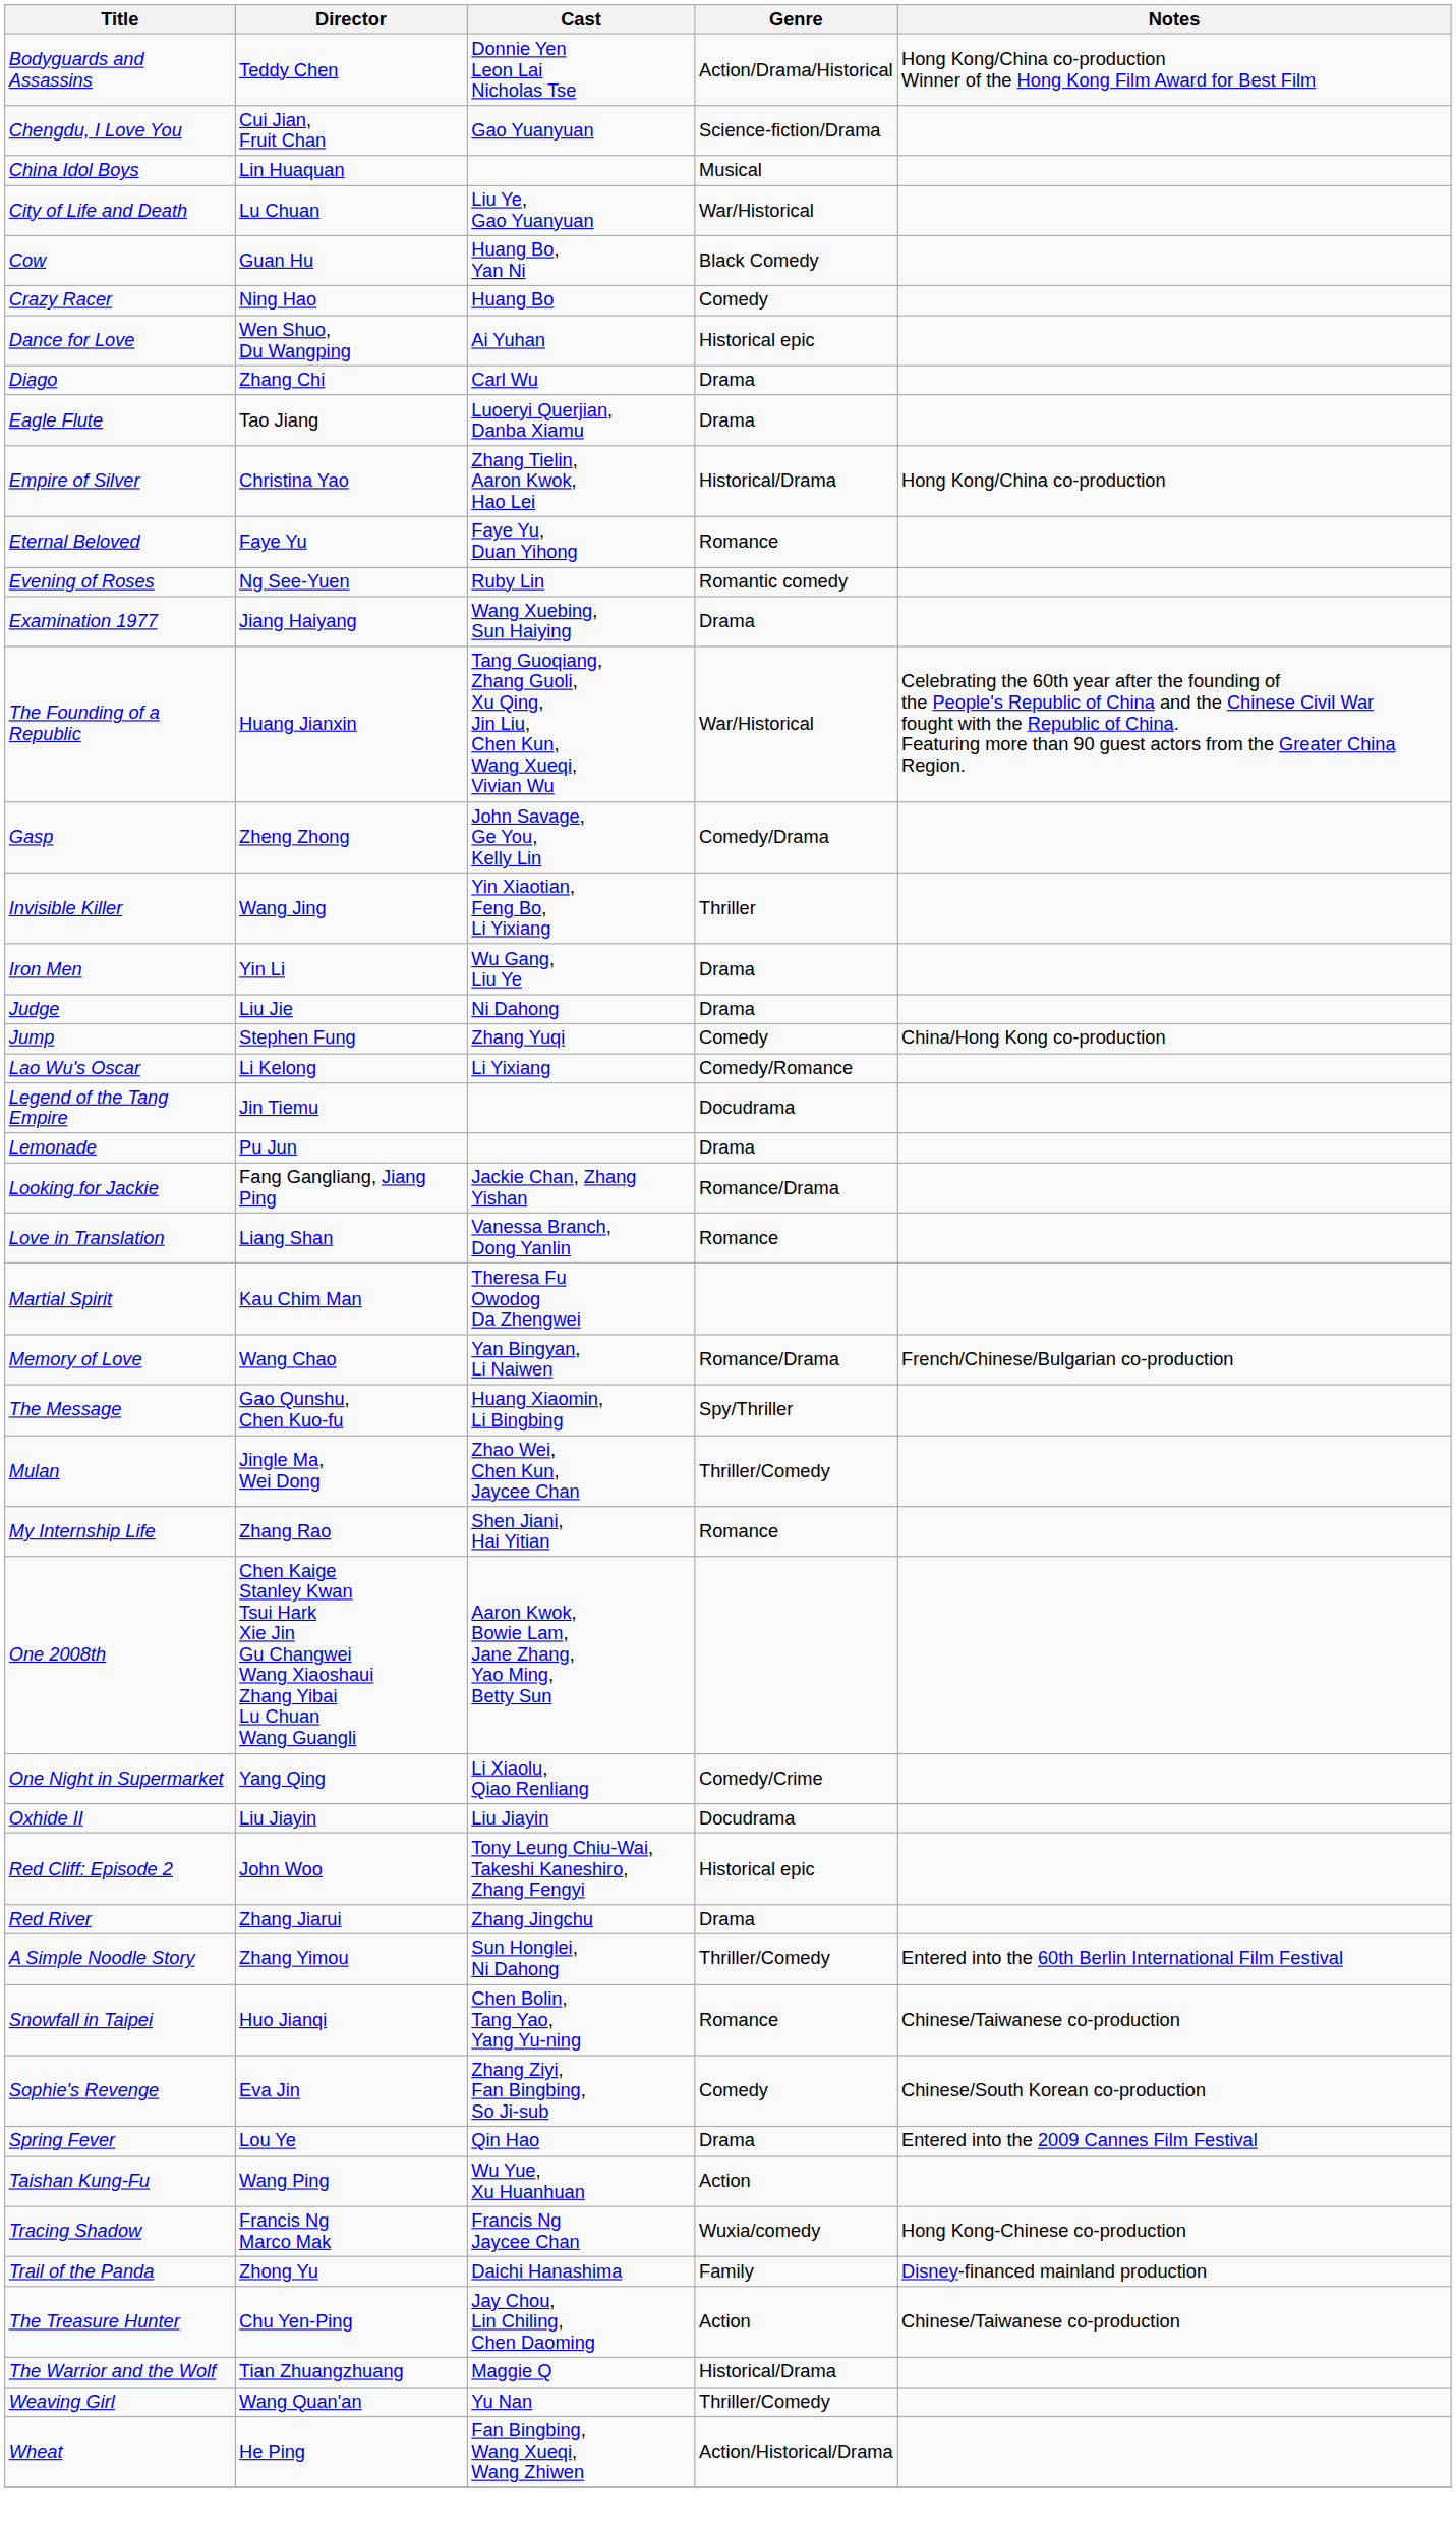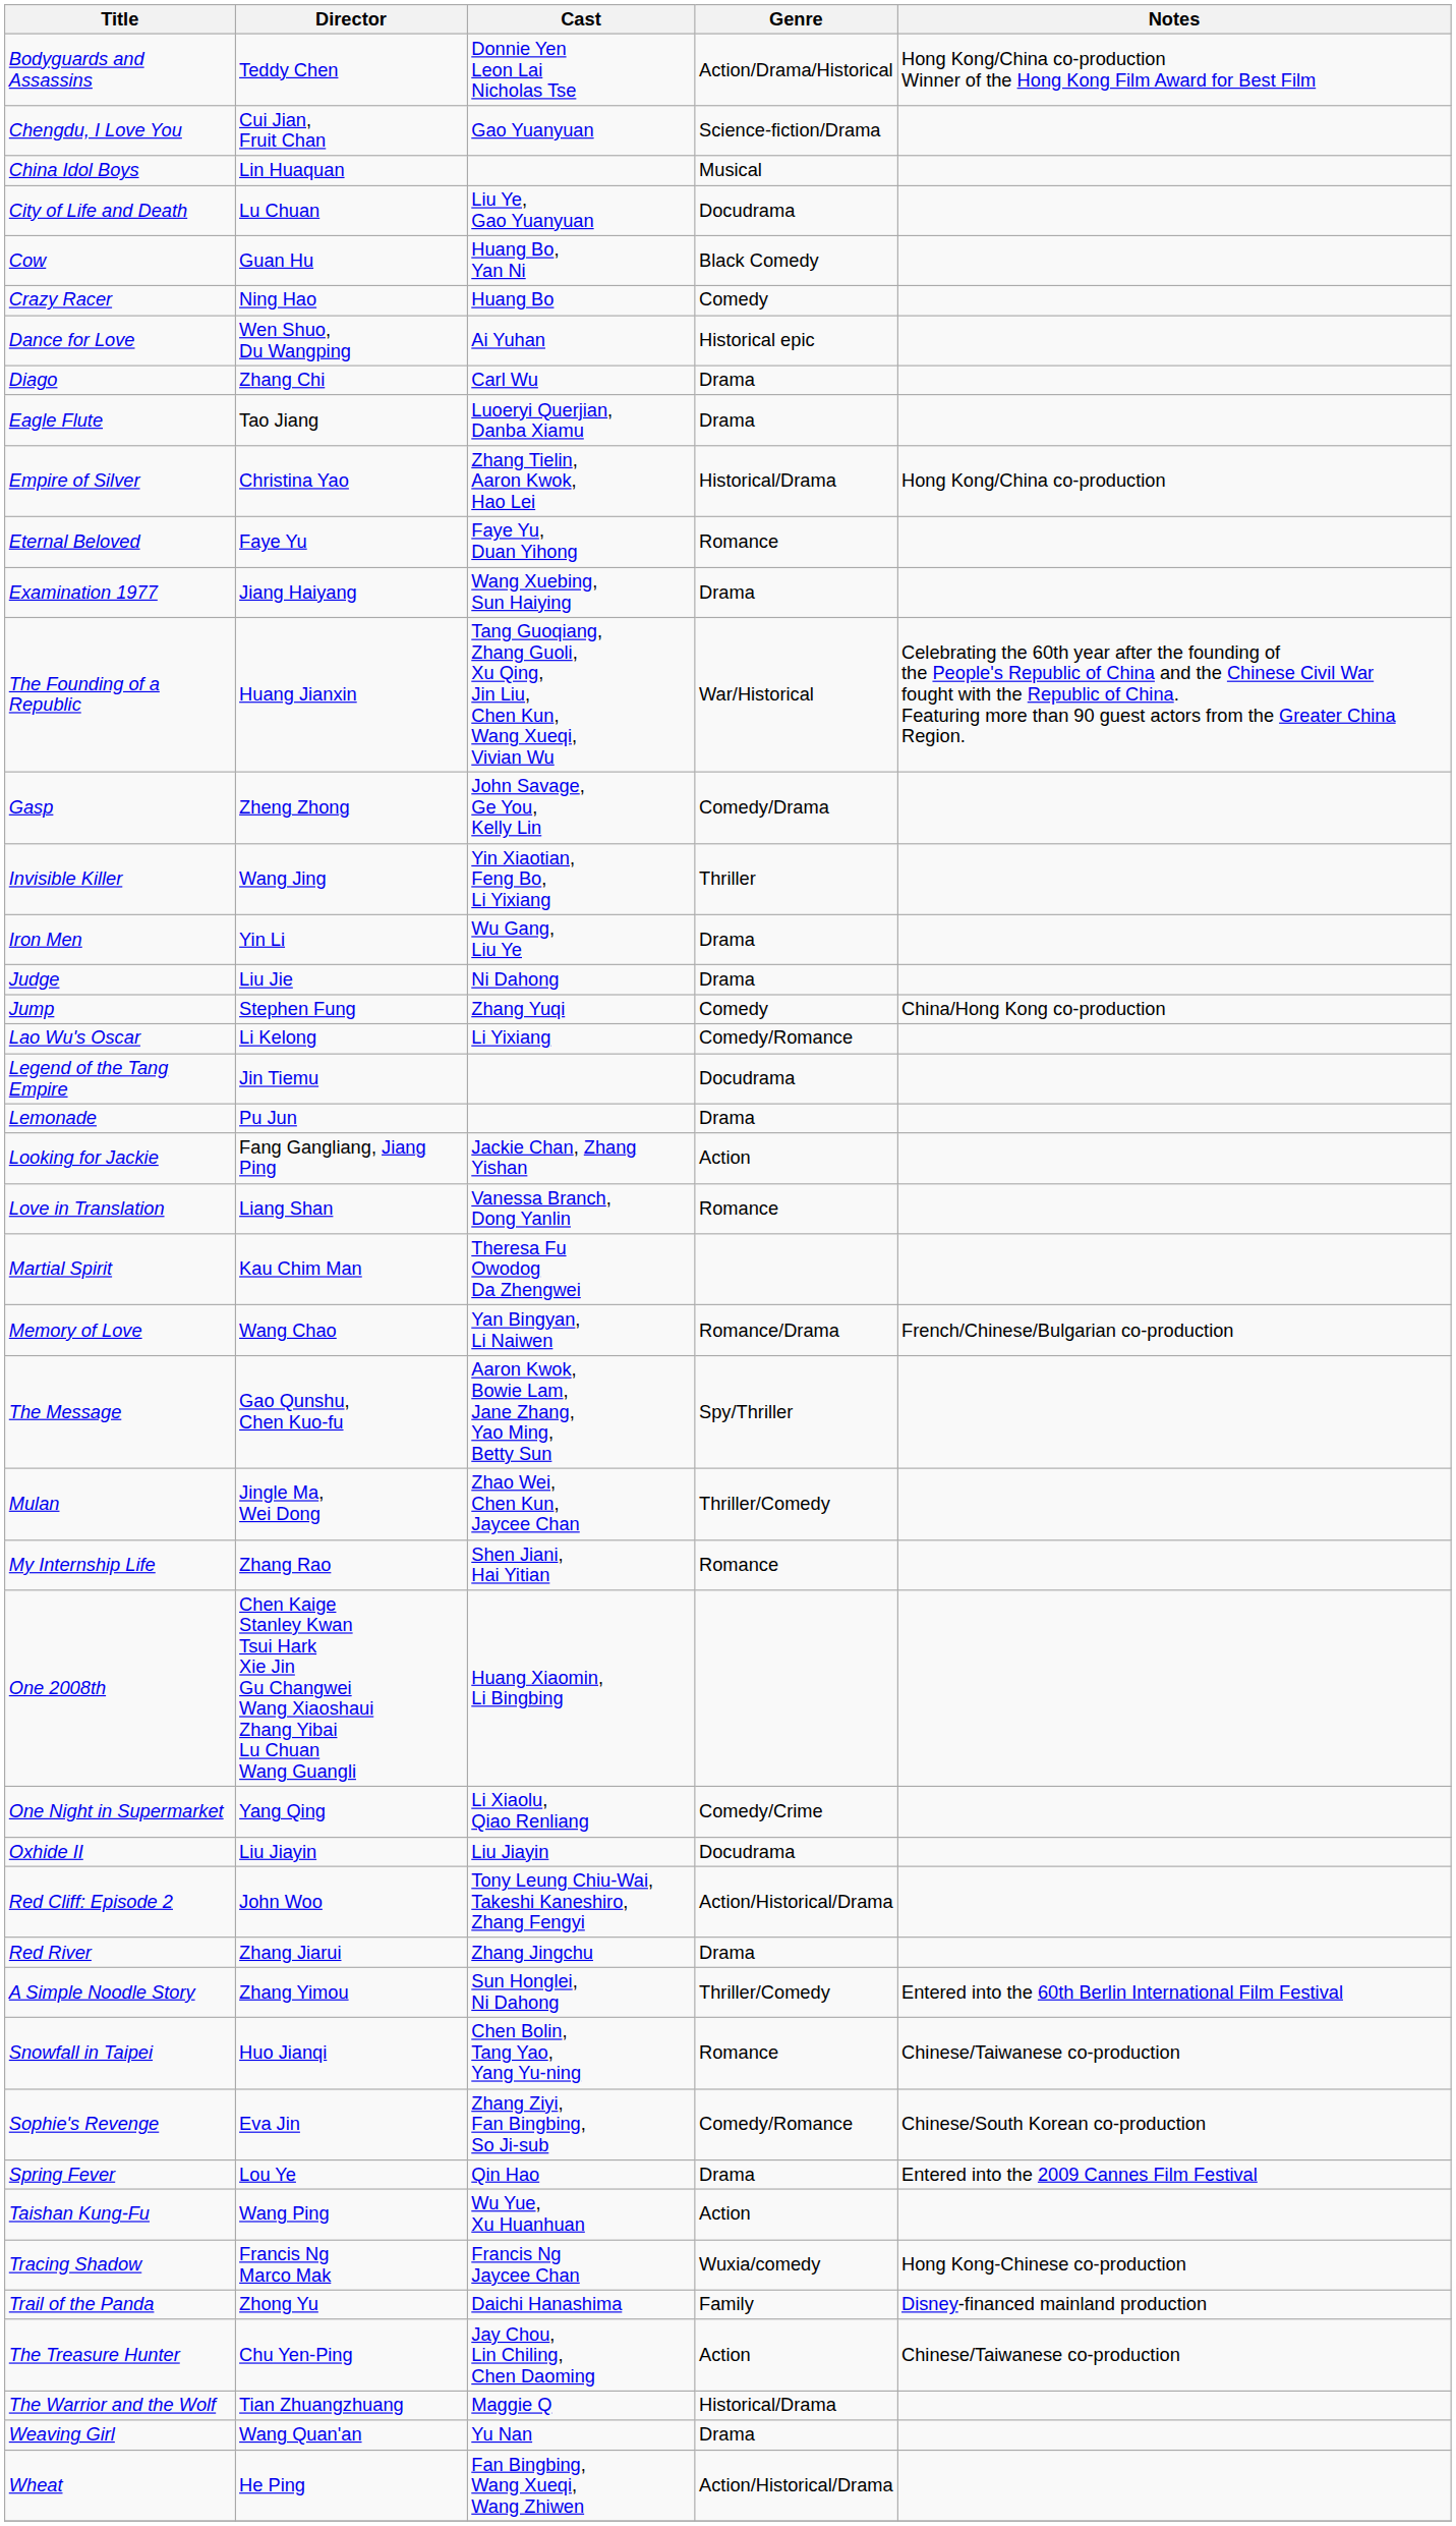City of Life and Death | Genre: War/Historical -> Docudrama
- row: Evening of Roses | Ng See-Yuen | Ruby Lin | Romantic comedy
Looking for Jackie | Genre: Romance/Drama -> Action
The Message | Cast: Huang Xiaomin, Li Bingbing -> Aaron Kwok, Bowie Lam, Jane Zhang, Yao Ming, Betty Sun
One 2008th | Cast: Aaron Kwok, Bowie Lam, Jane Zhang, Yao Ming, Betty Sun -> Huang Xiaomin, Li Bingbing
Red Cliff: Episode 2 | Genre: Historical epic -> Action/Historical/Drama
Sophie's Revenge | Genre: Comedy -> Comedy/Romance
Weaving Girl | Genre: Thriller/Comedy -> Drama
